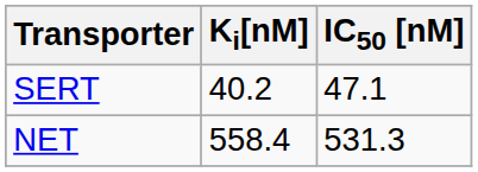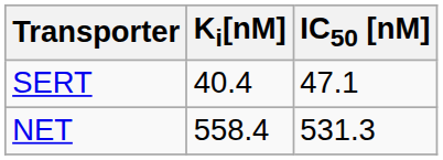SERT | Ki[nM]: 40.2 -> 40.4
